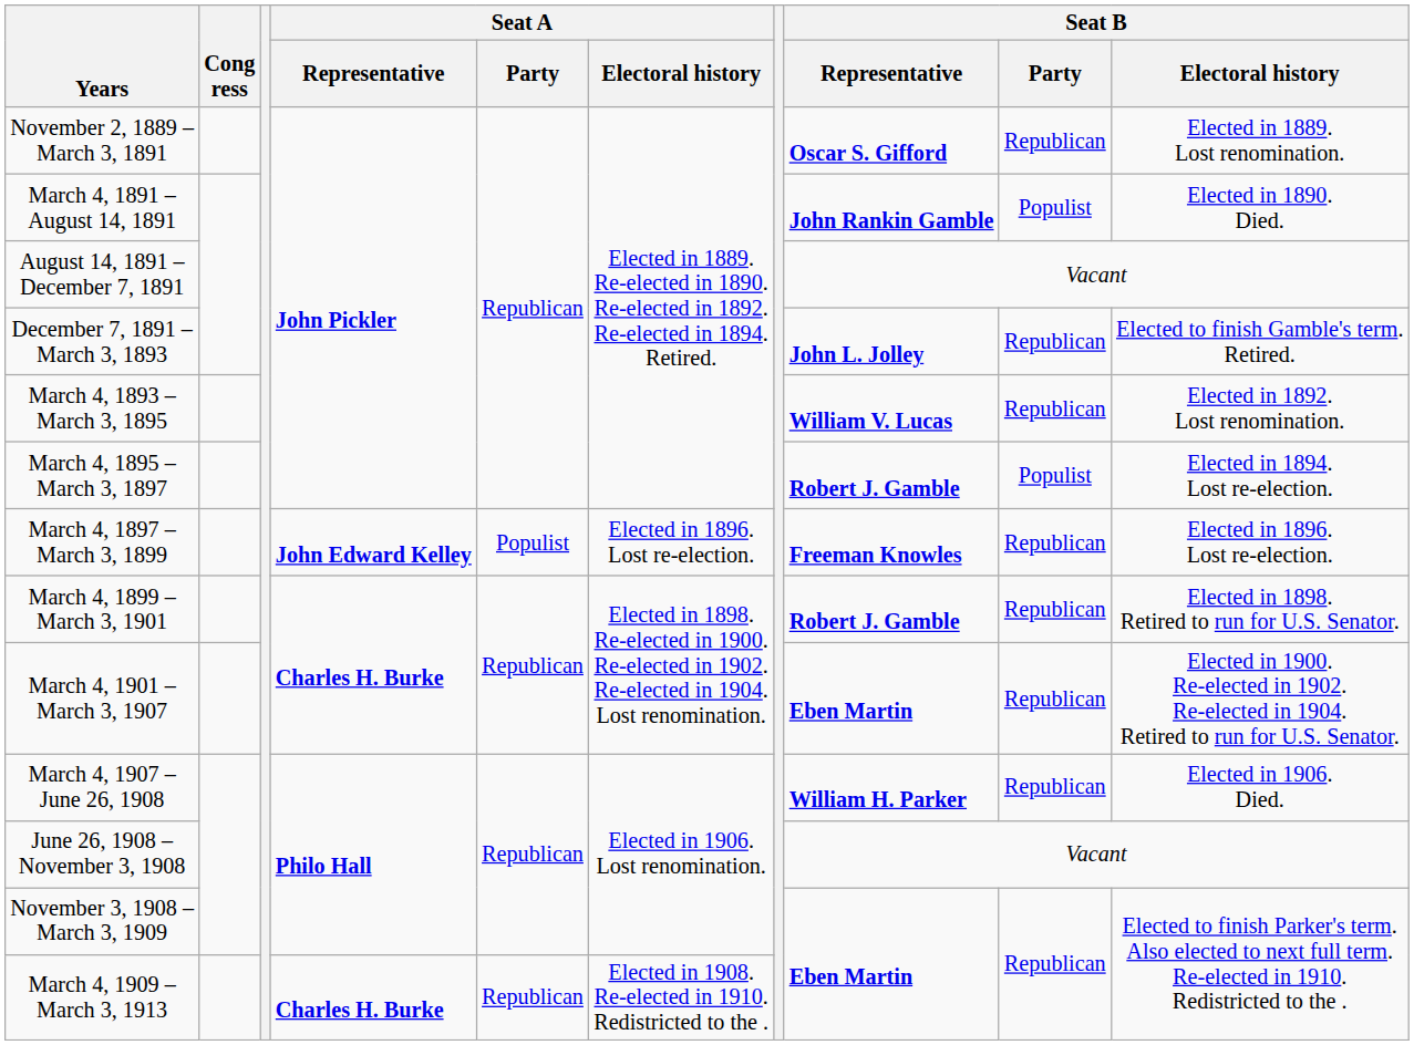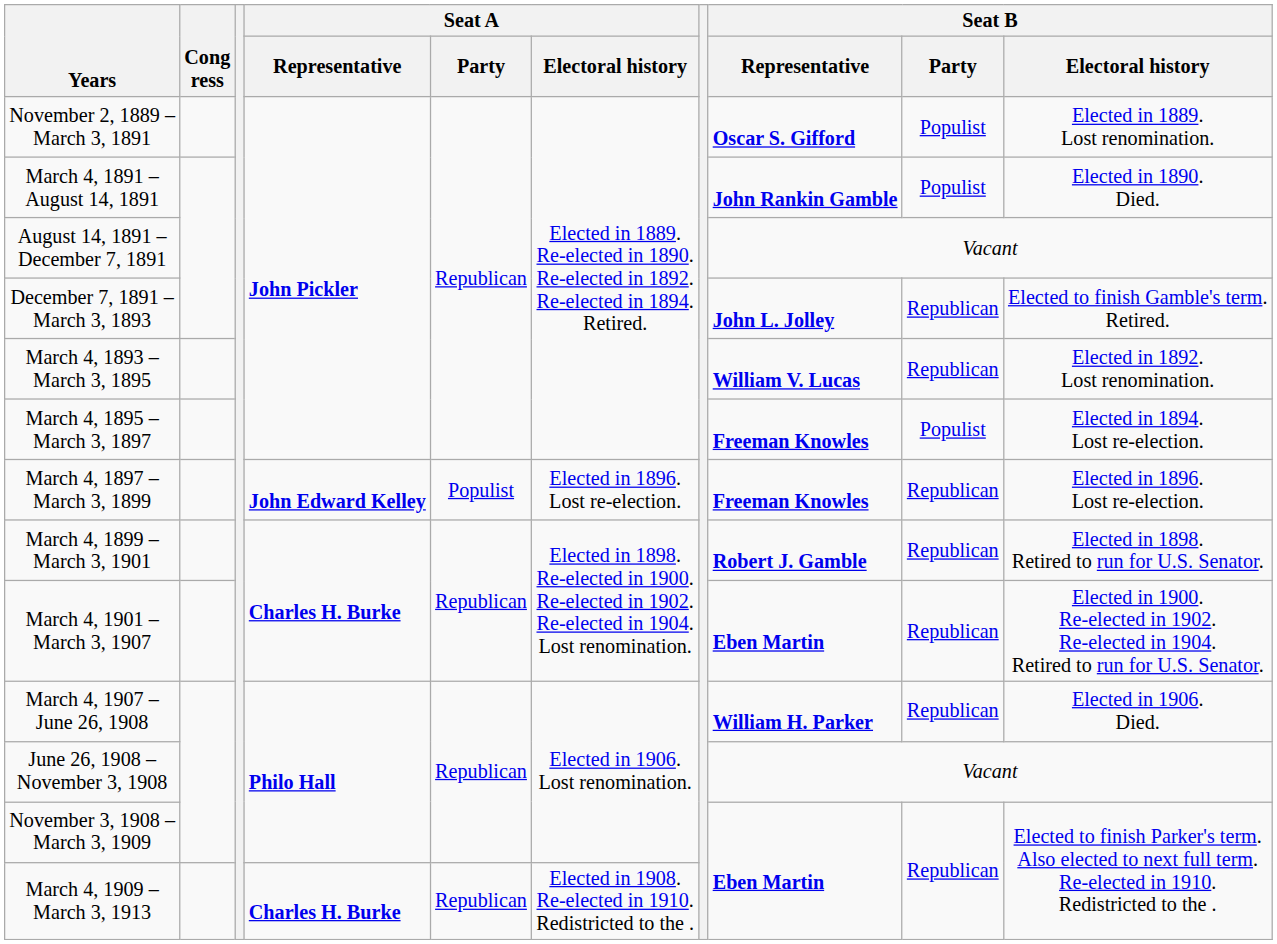November 2, 1889 – March 3, 1891 | Seat B / Party: Republican -> Populist
March 4, 1895 – March 3, 1897 | Seat B / Representative: Robert J. Gamble -> Freeman Knowles
